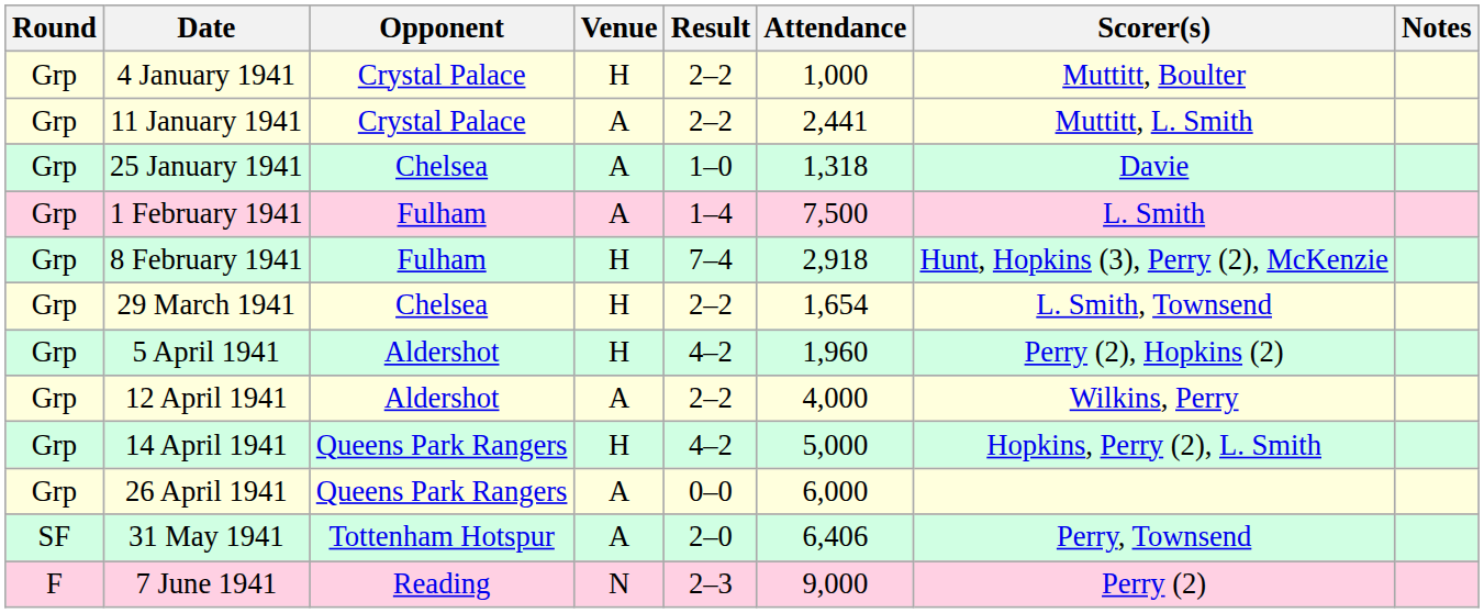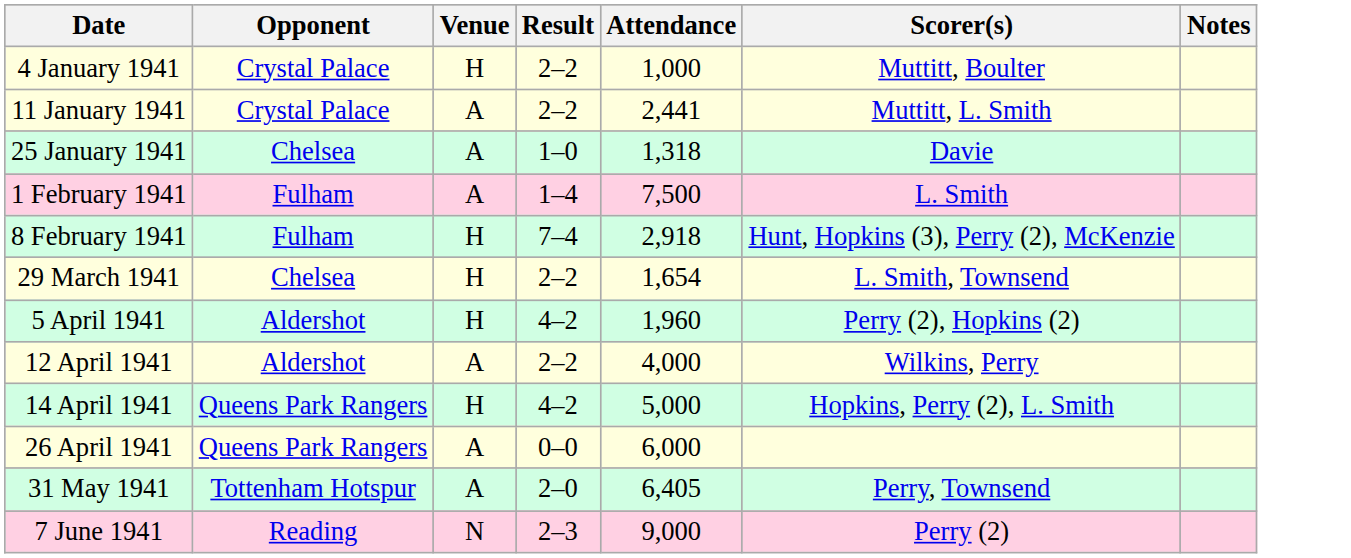- column: Round | Grp | Grp | Grp | Grp | Grp | Grp | Grp | Grp | Grp | Grp | SF | F
31 May 1941 | Attendance: 6,406 -> 6,405
